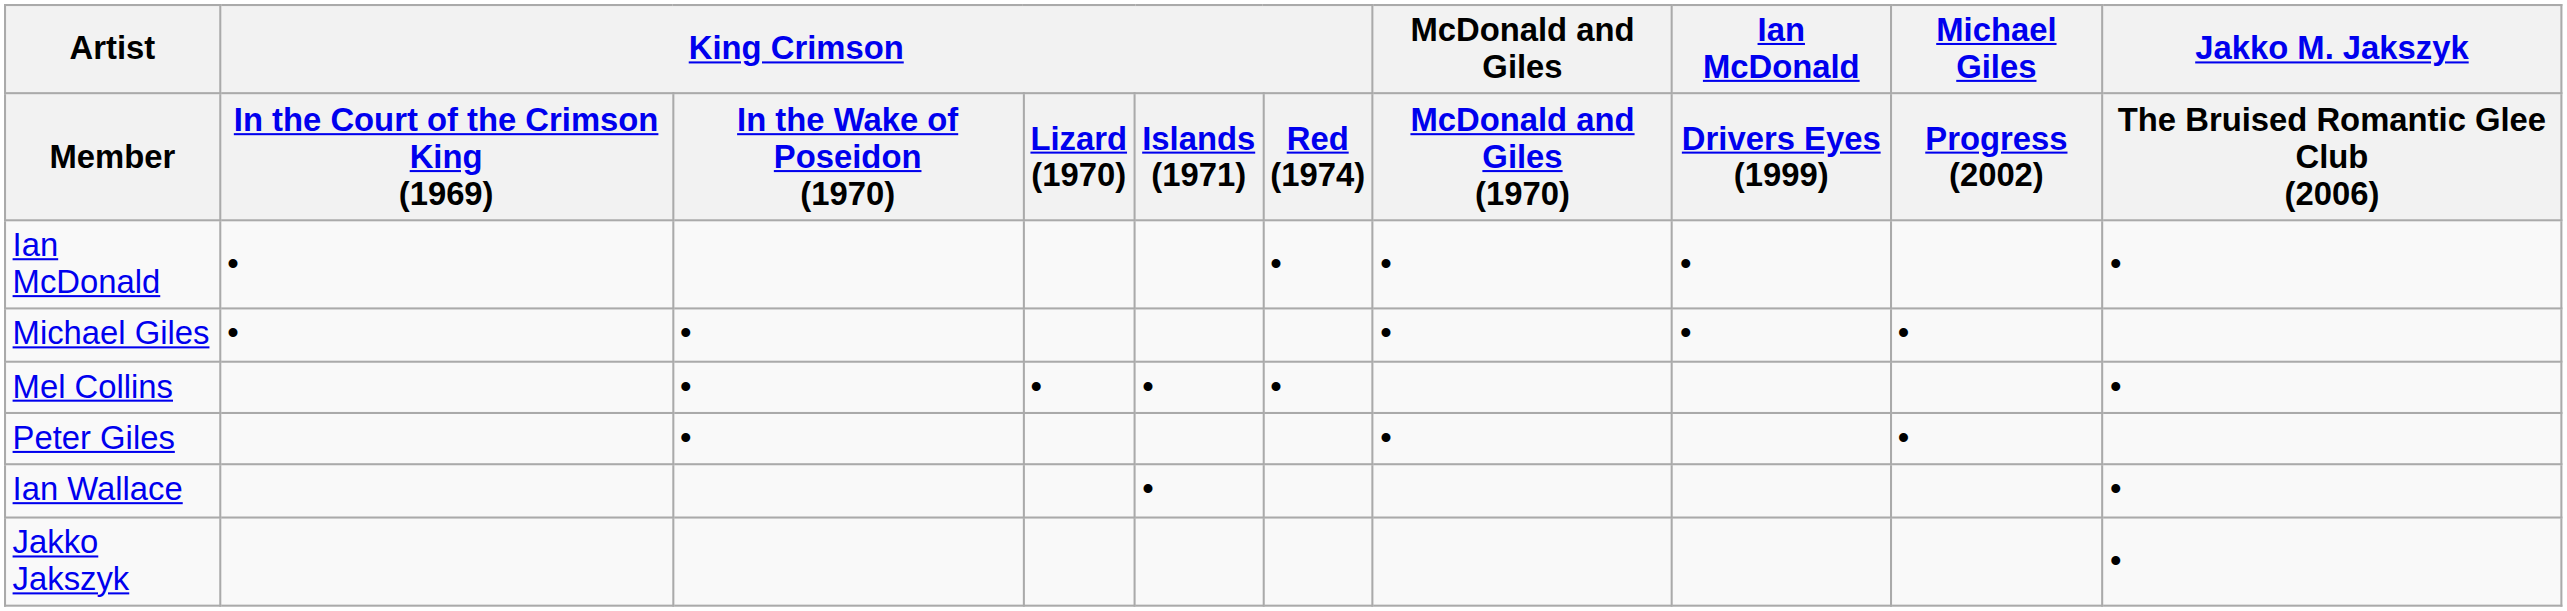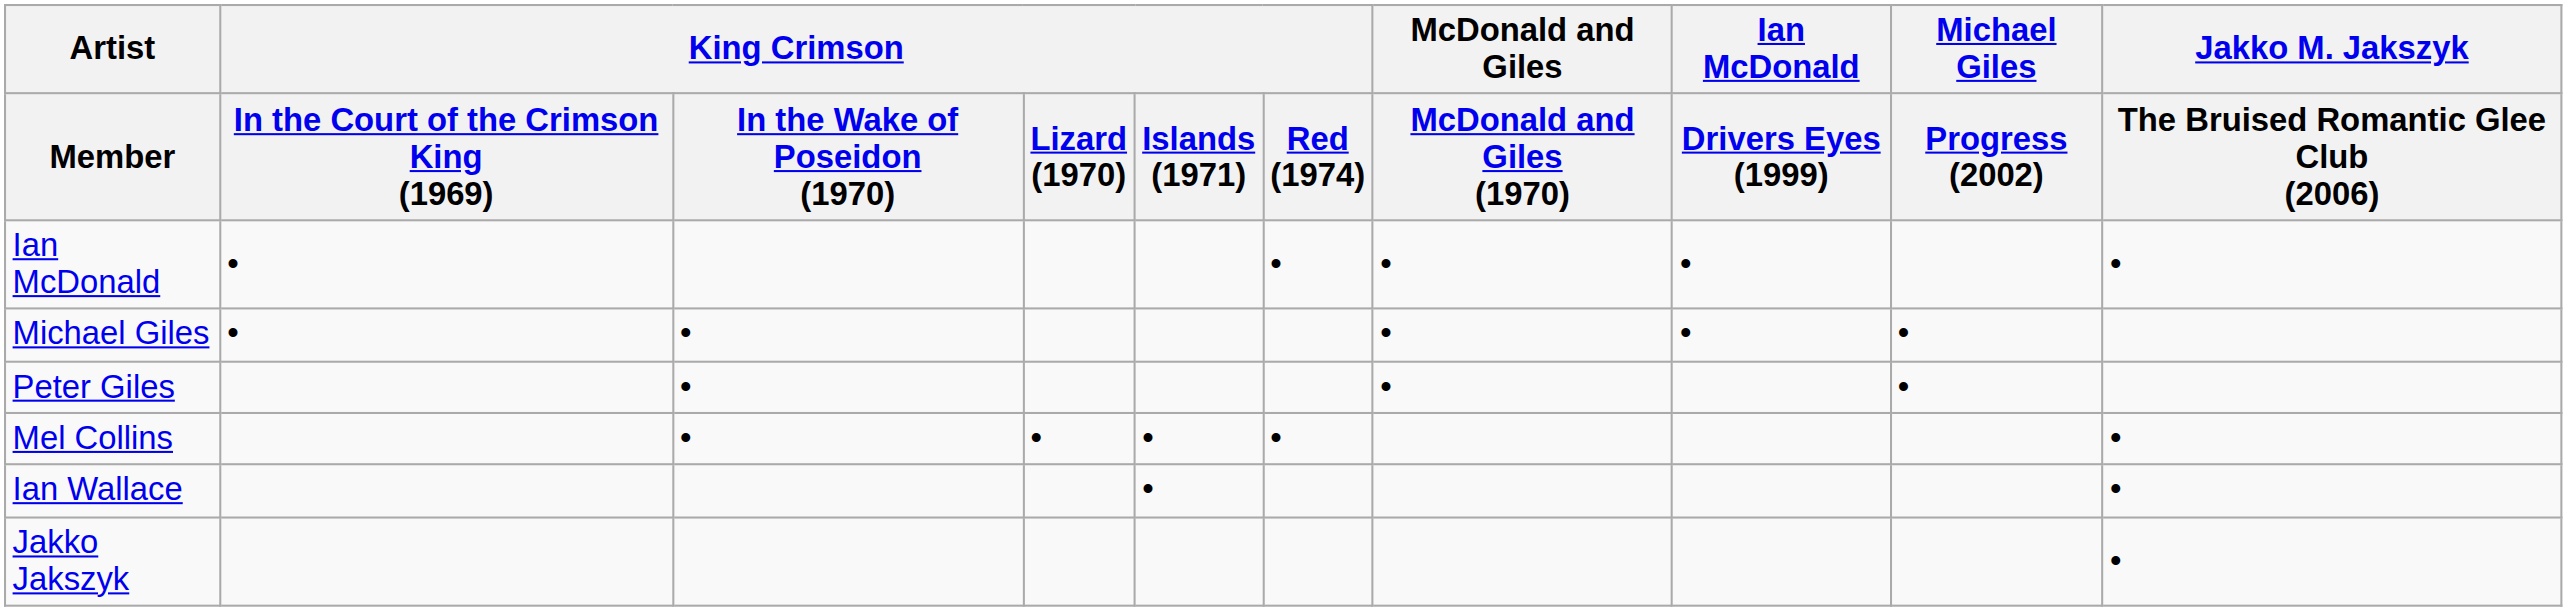rows swapped: Peter Giles <-> Mel Collins
